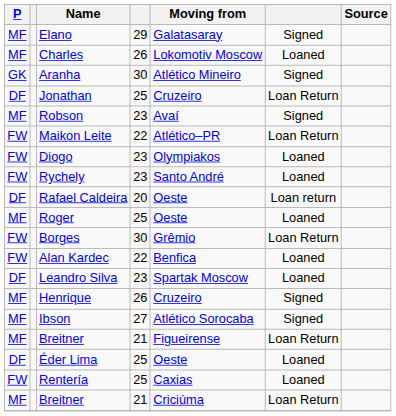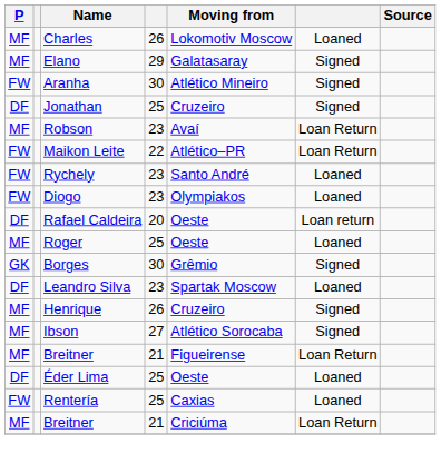rows swapped: Elano <-> Charles
Aranha | P: GK -> FW
Jonathan | column 6: Loan Return -> Signed
Robson | column 6: Signed -> Loan Return
rows swapped: Diogo <-> Rychely
Borges | P: FW -> GK
Borges | column 6: Loan Return -> Signed
- row: FW | Alan Kardec | 22 | Benfica | Loaned
